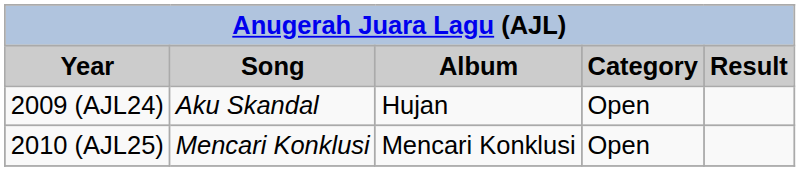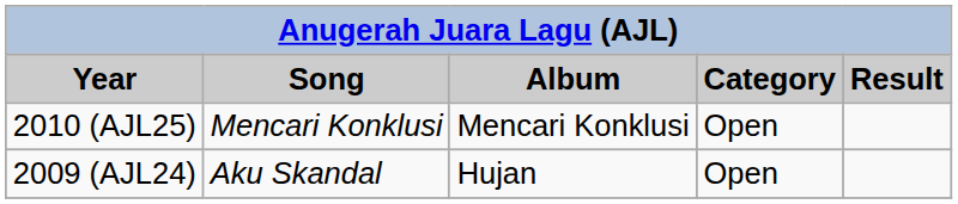rows swapped: 2009 (AJL24) <-> 2010 (AJL25)
